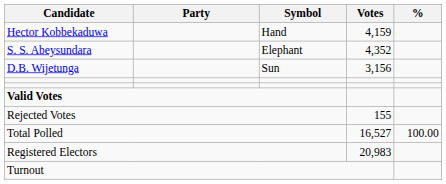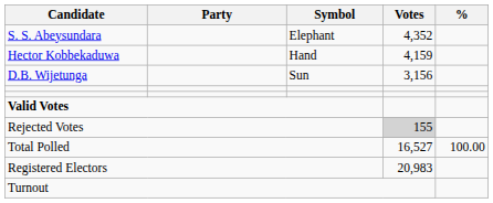rows swapped: S. S. Abeysundara <-> Hector Kobbekaduwa
Rejected Votes | Votes: no background -> lightgrey background
